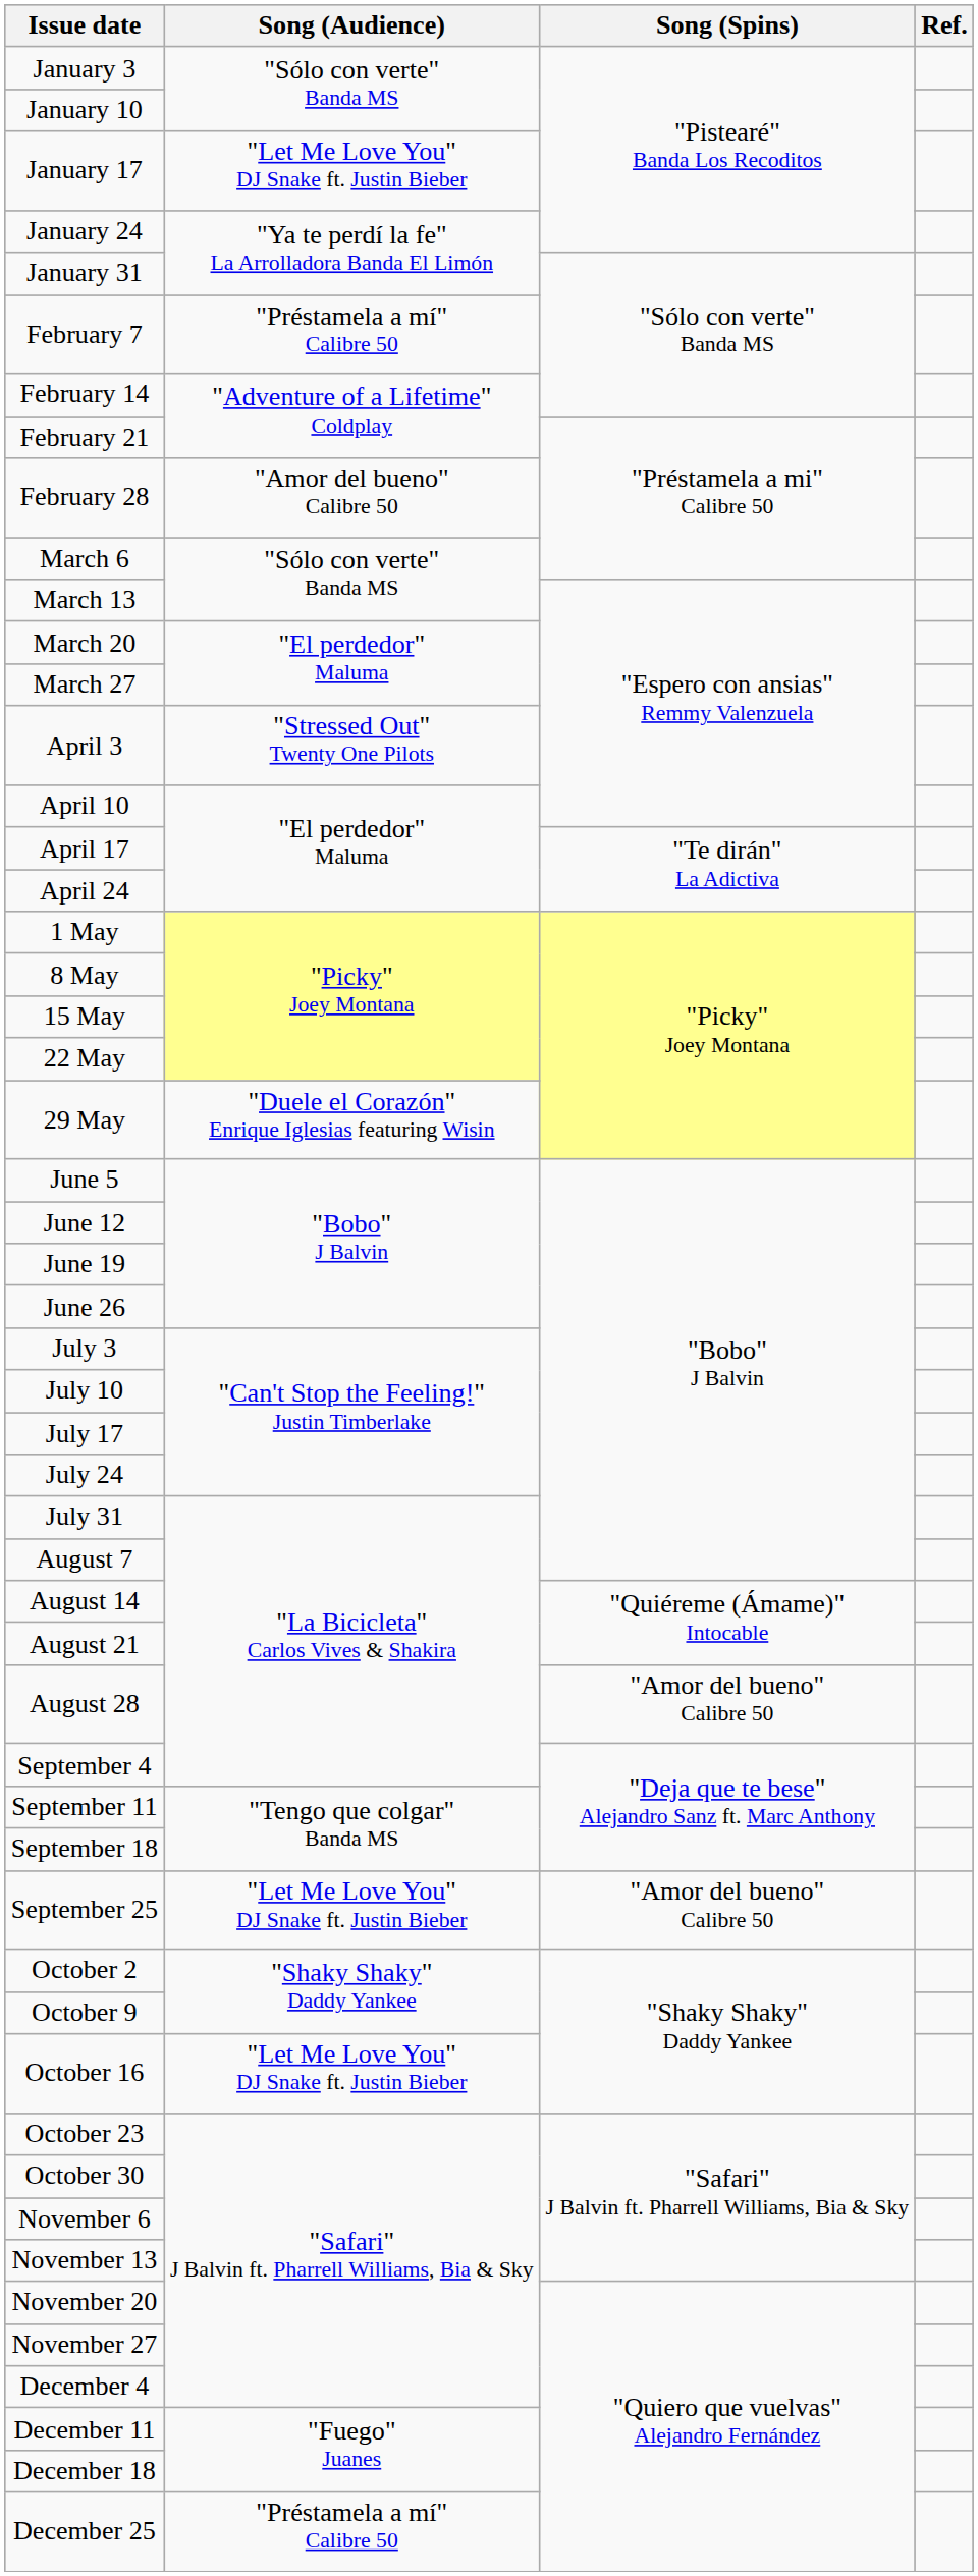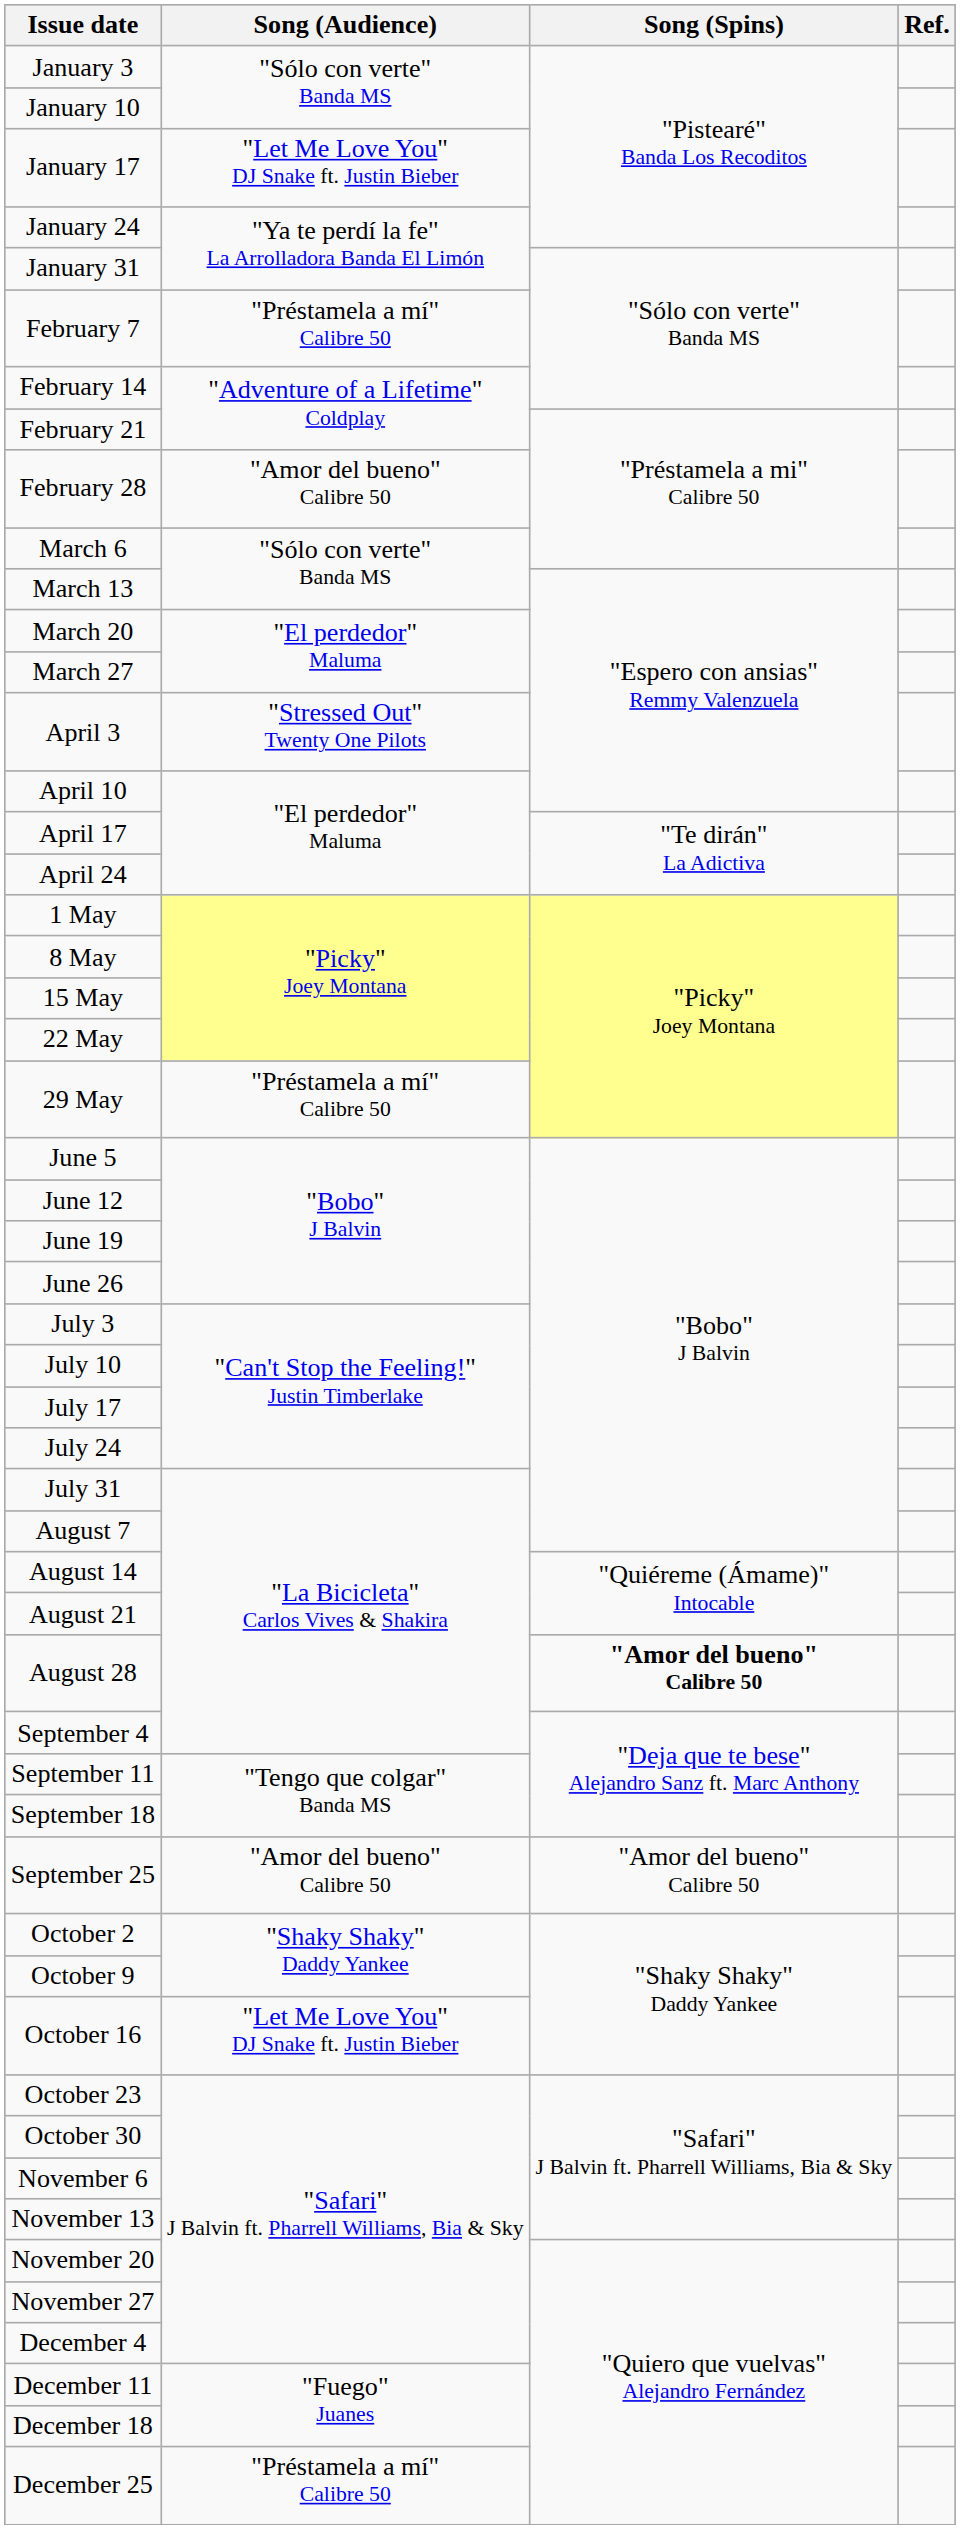29 May | Song (Audience): "Duele el Corazón" Enrique Iglesias featuring Wisin -> "Préstamela a mí" Calibre 50
August 28 | Song (Spins): normal -> bold
September 25 | Song (Audience): "Let Me Love You" DJ Snake ft. Justin Bieber -> "Amor del bueno" Calibre 50
